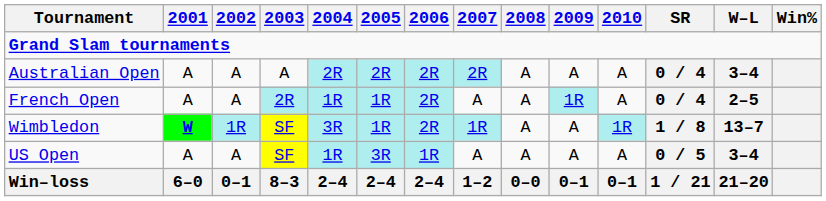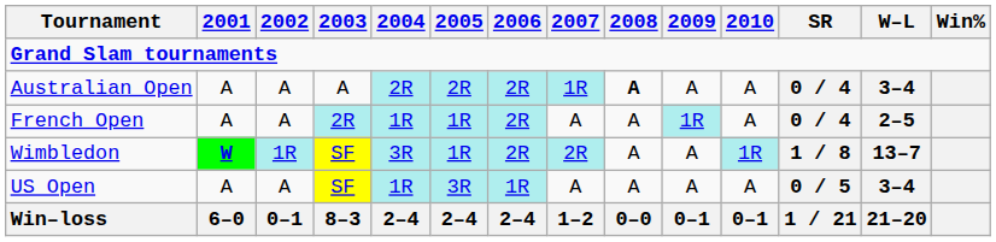Australian Open | 2007: 2R -> 1R
Australian Open | 2008: normal -> bold
Wimbledon | 2007: 1R -> 2R
